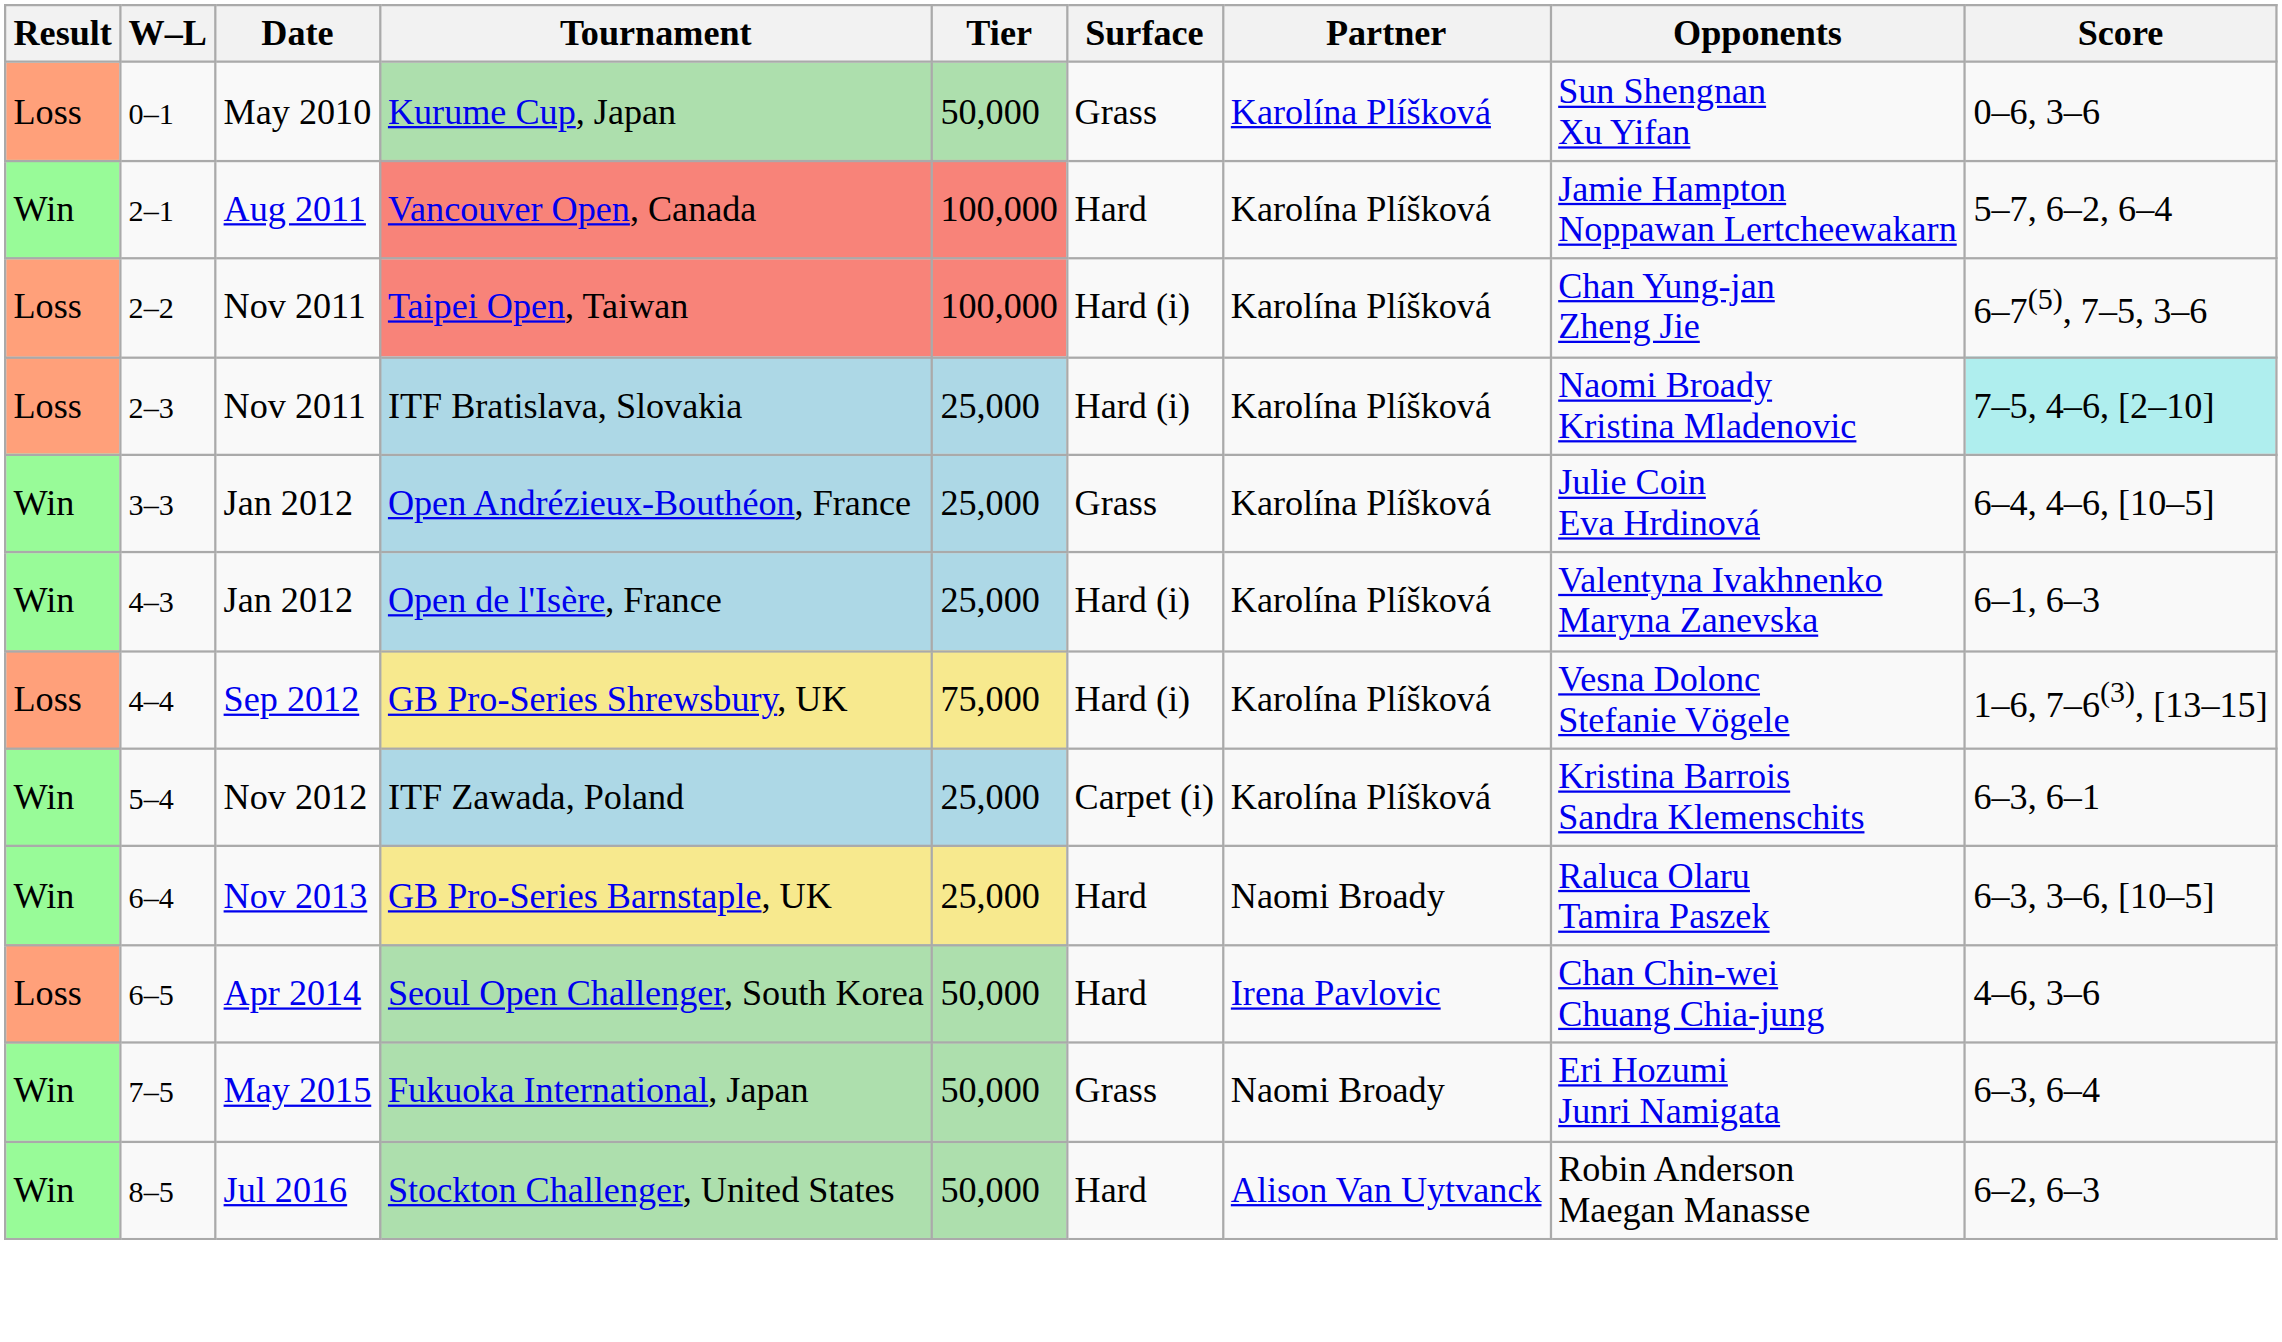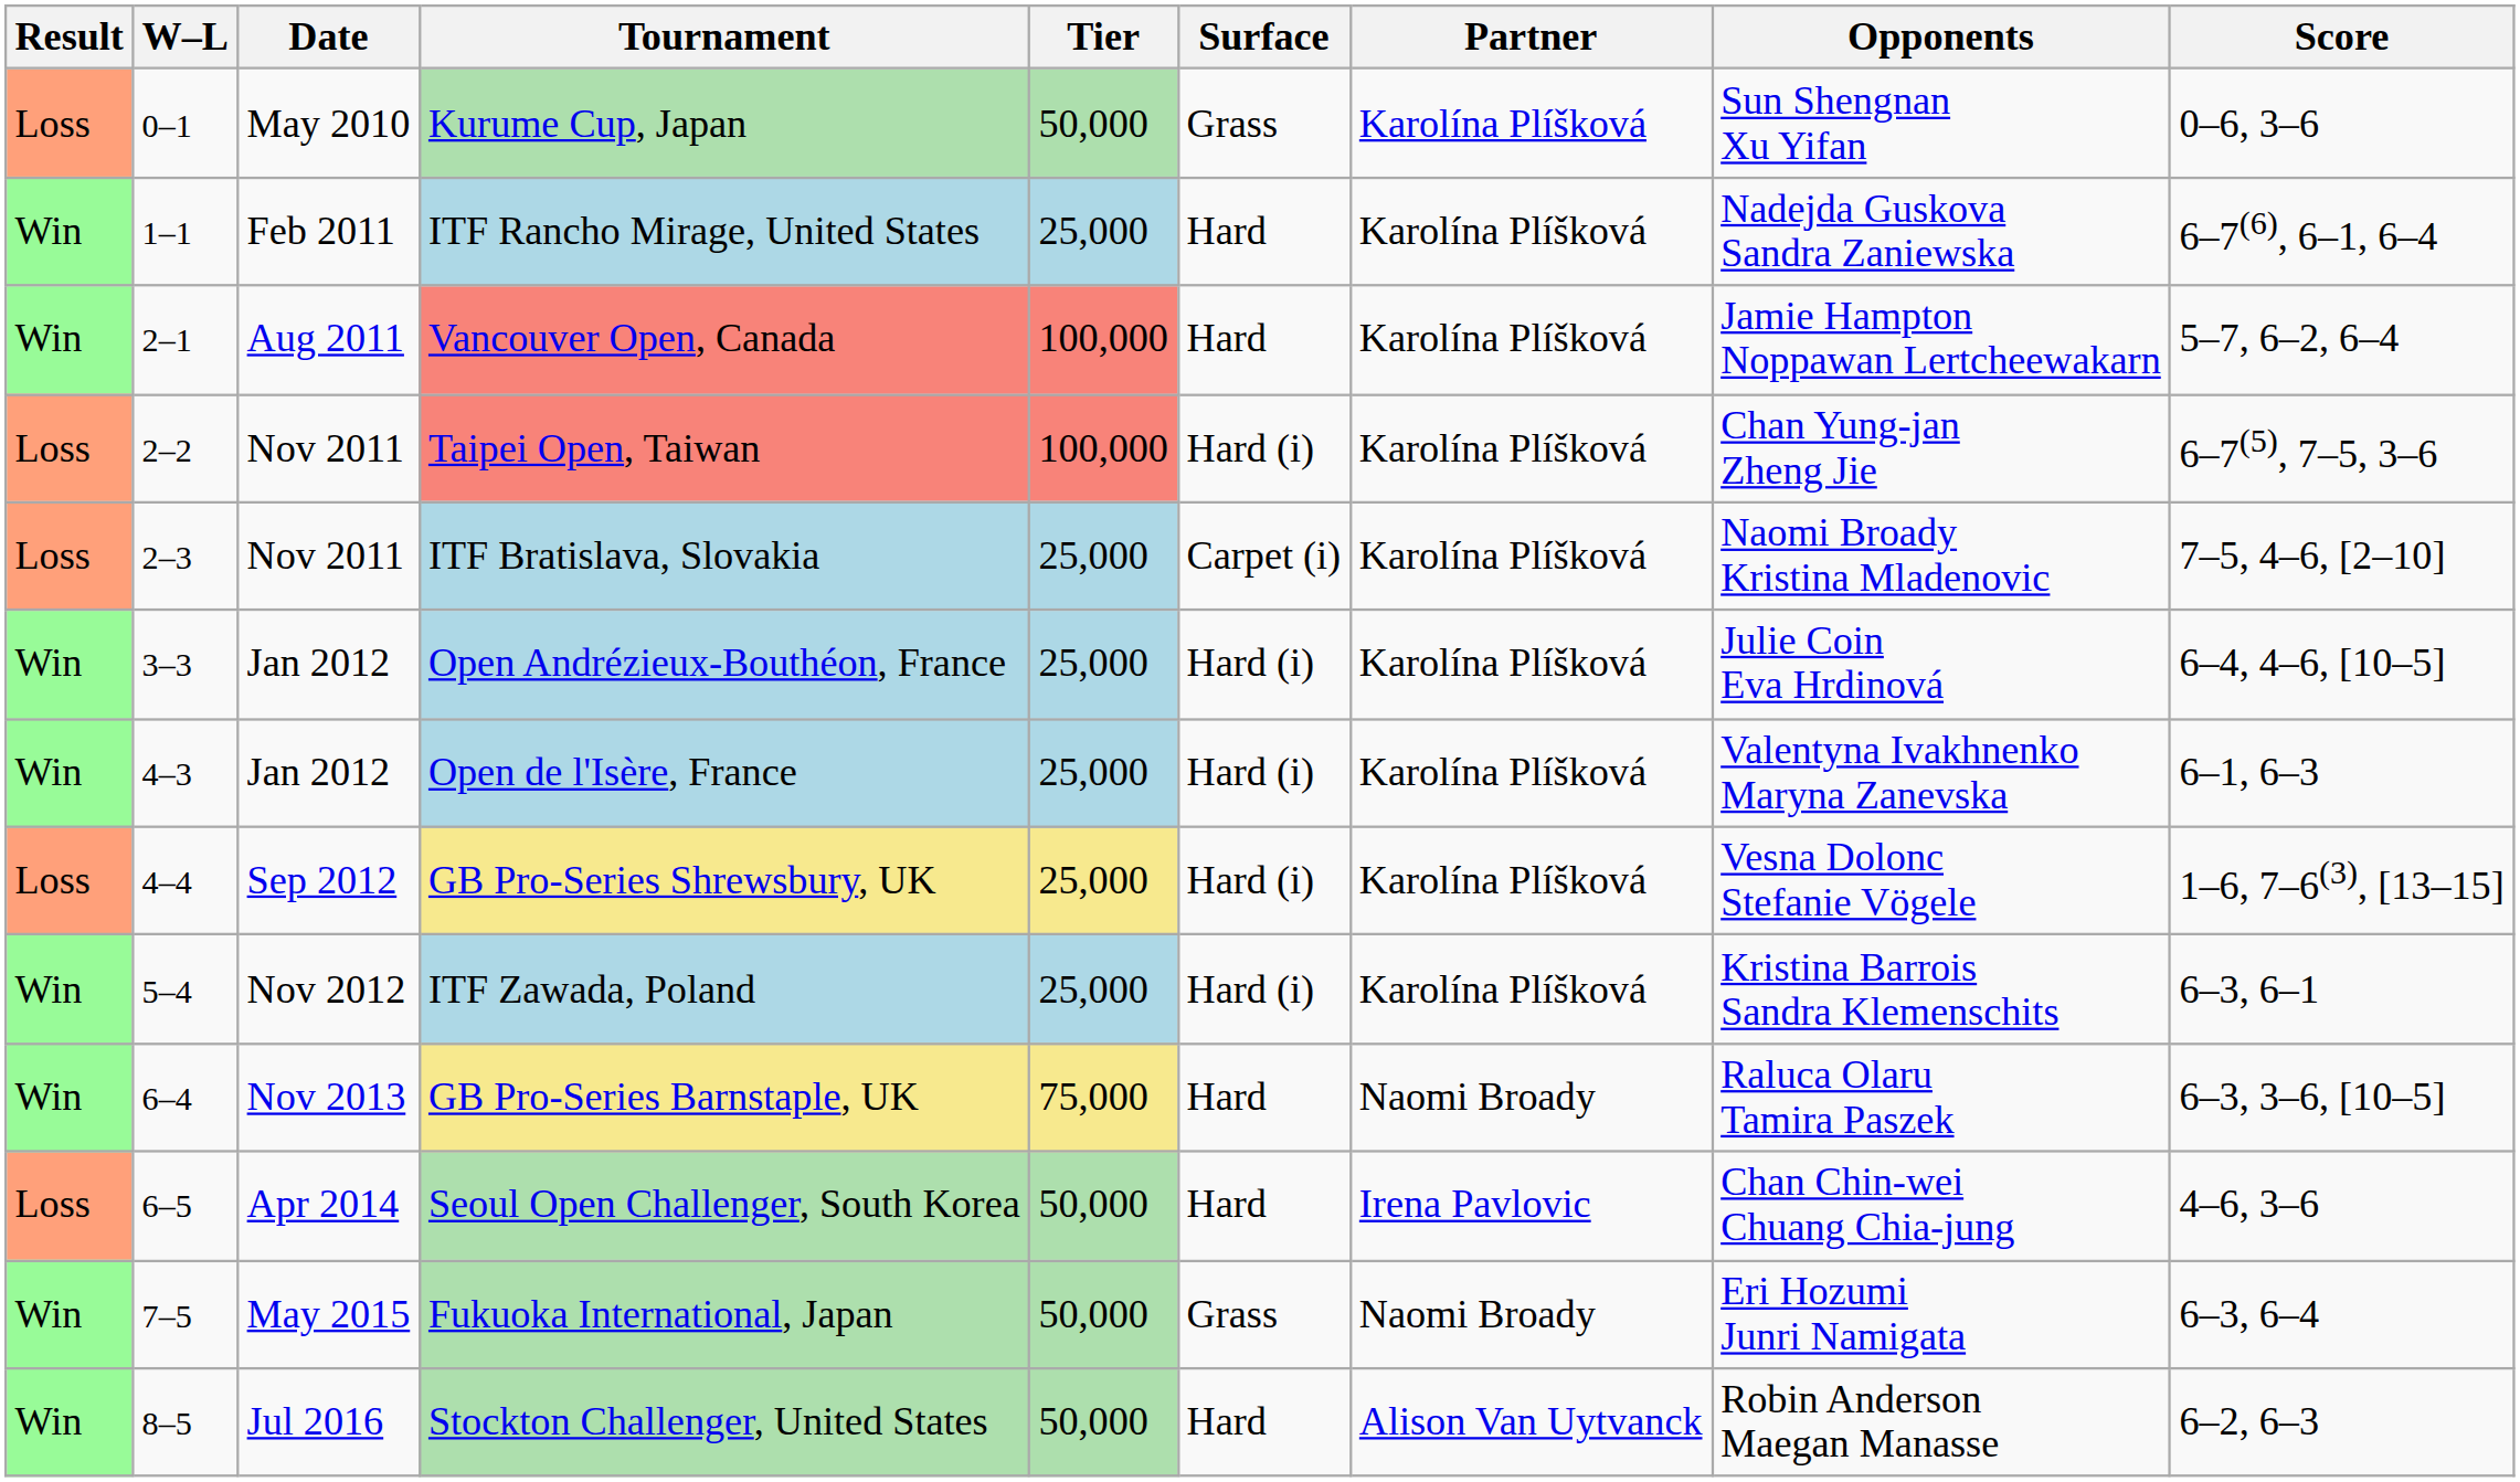+ row: Win | 1–1 | Feb 2011 | ITF Rancho Mirage, United States | 25,000 | Hard | Karolína Plíšková | Nadejda Guskova Sandra Zaniewska | 6–7(6), 6–1, 6–4
ITF Bratislava, Slovakia | Surface: Hard (i) -> Carpet (i)
ITF Bratislava, Slovakia | Score: paleturquoise background -> no background
Open Andrézieux-Bouthéon, France | Surface: Grass -> Hard (i)
GB Pro-Series Shrewsbury, UK | Tier: 75,000 -> 25,000
ITF Zawada, Poland | Surface: Carpet (i) -> Hard (i)
GB Pro-Series Barnstaple, UK | Tier: 25,000 -> 75,000
